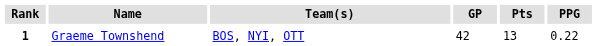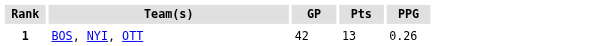- column: Name | Graeme Townshend
1 | PPG: 0.22 -> 0.26
